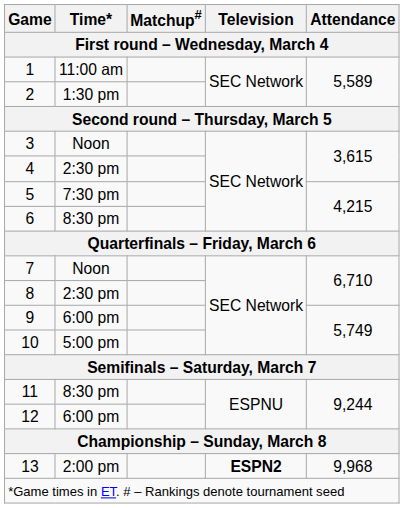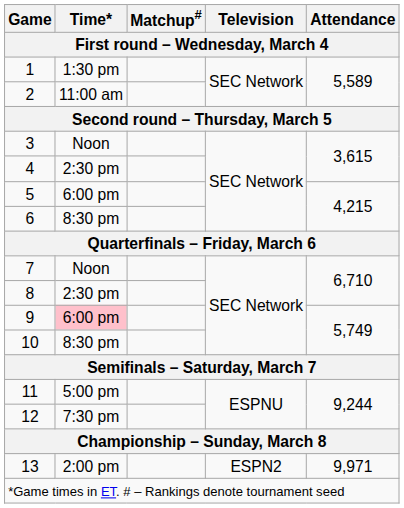1 | Time*: 11:00 am -> 1:30 pm
2 | Time*: 1:30 pm -> 11:00 am
5 | Time*: 7:30 pm -> 6:00 pm
9 | Time*: no background -> pink background
10 | Time*: 5:00 pm -> 8:30 pm
11 | Time*: 8:30 pm -> 5:00 pm
12 | Time*: 6:00 pm -> 7:30 pm
13 | Television: bold -> normal
13 | Attendance: 9,968 -> 9,971
